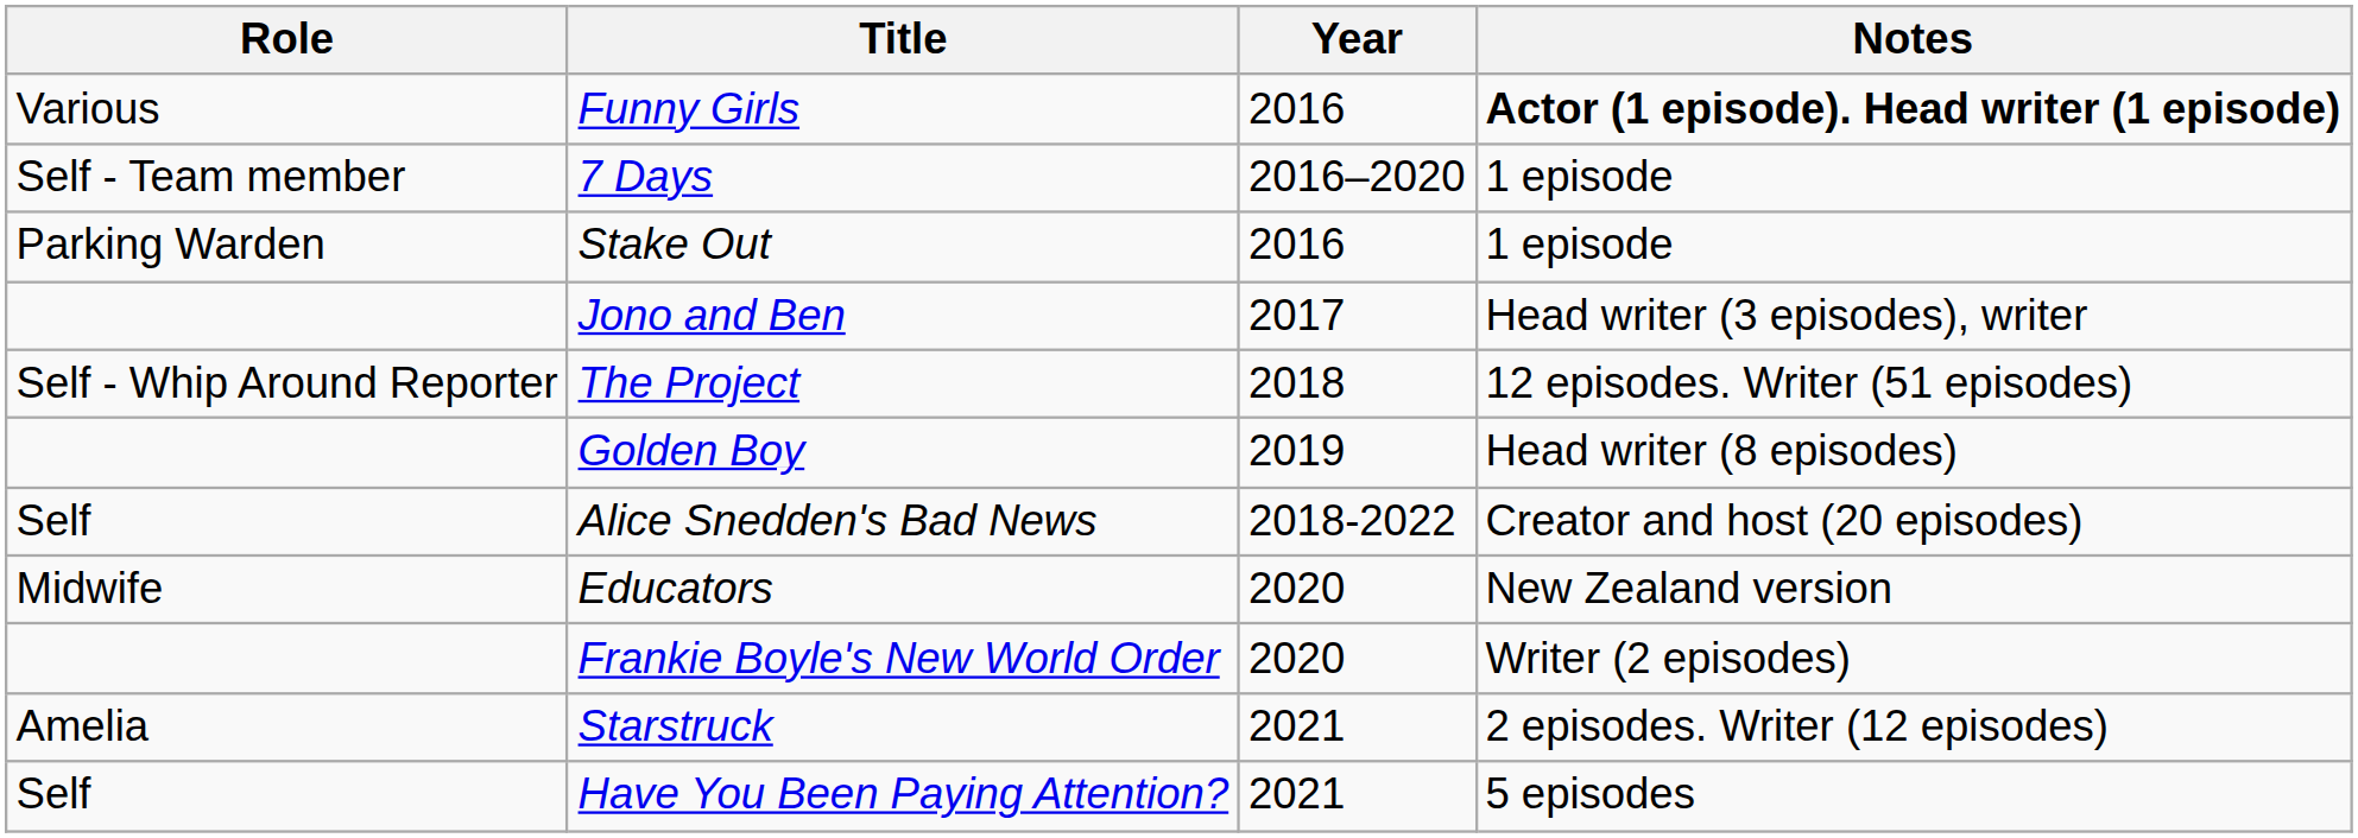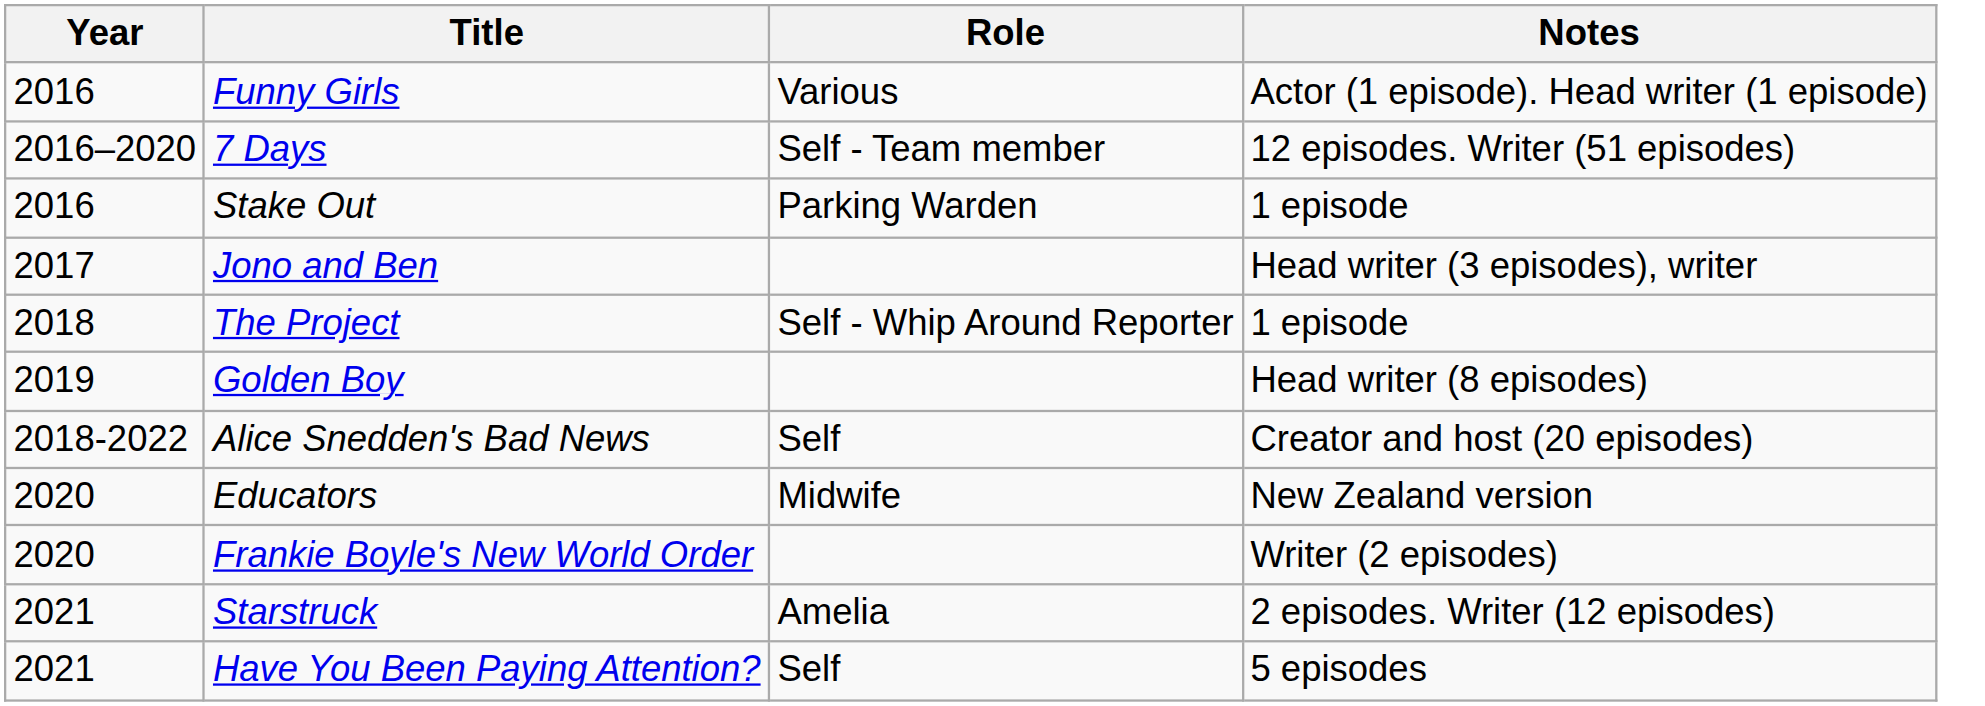columns swapped: Year <-> Role
Funny Girls | Notes: bold -> normal
7 Days | Notes: 1 episode -> 12 episodes. Writer (51 episodes)
The Project | Notes: 12 episodes. Writer (51 episodes) -> 1 episode
